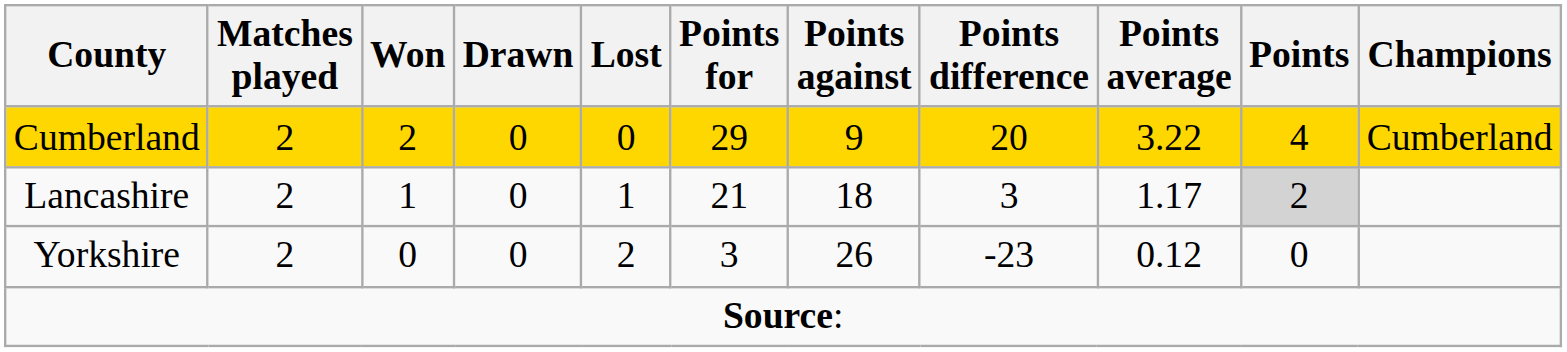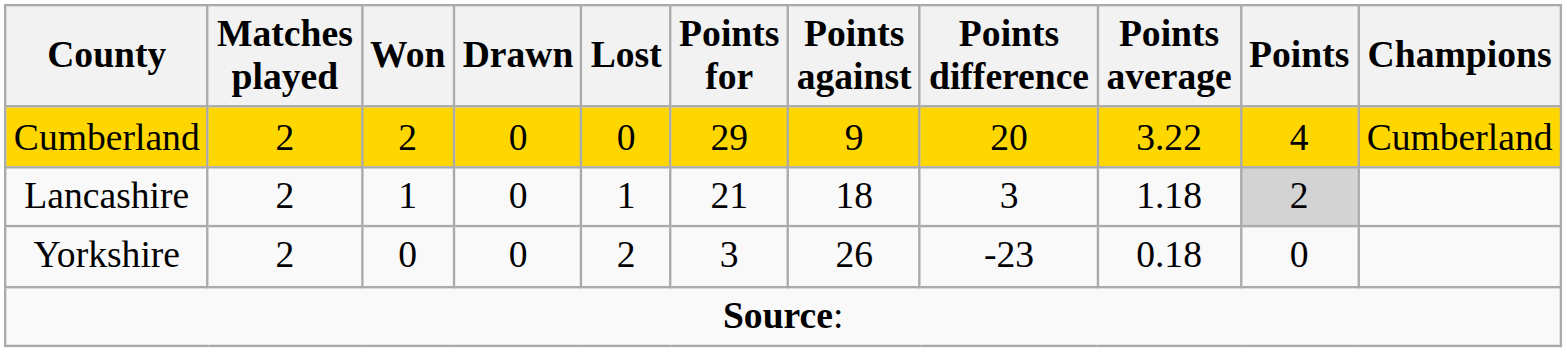Lancashire | Points average: 1.17 -> 1.18
Yorkshire | Points average: 0.12 -> 0.18
